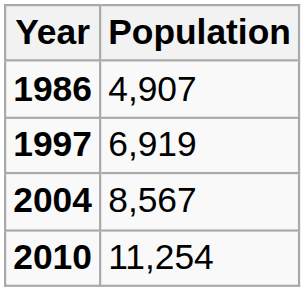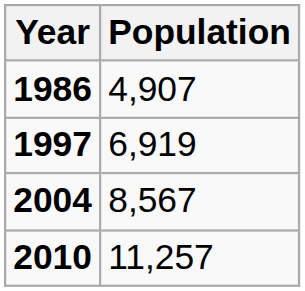2010 | Population: 11,254 -> 11,257
